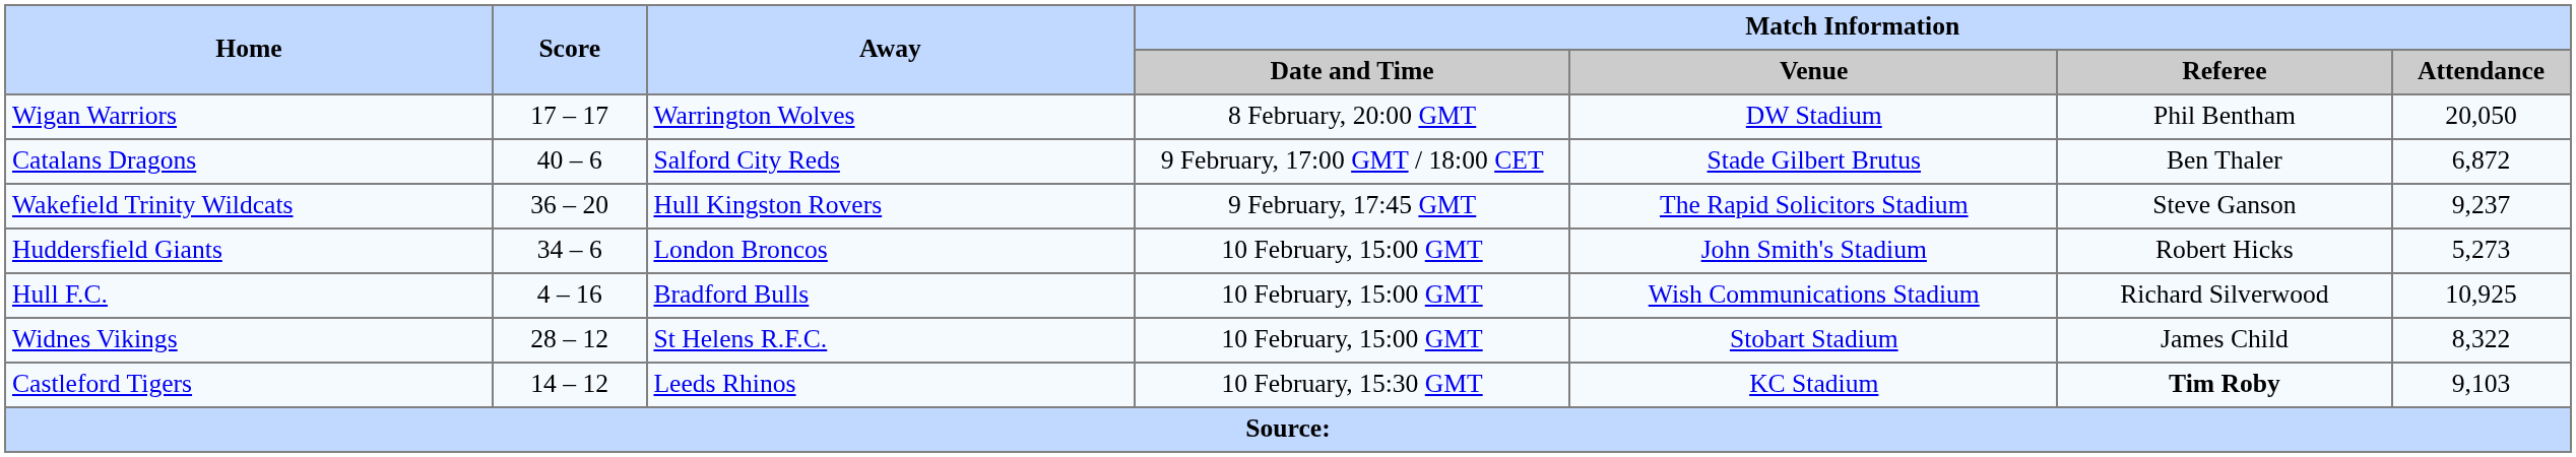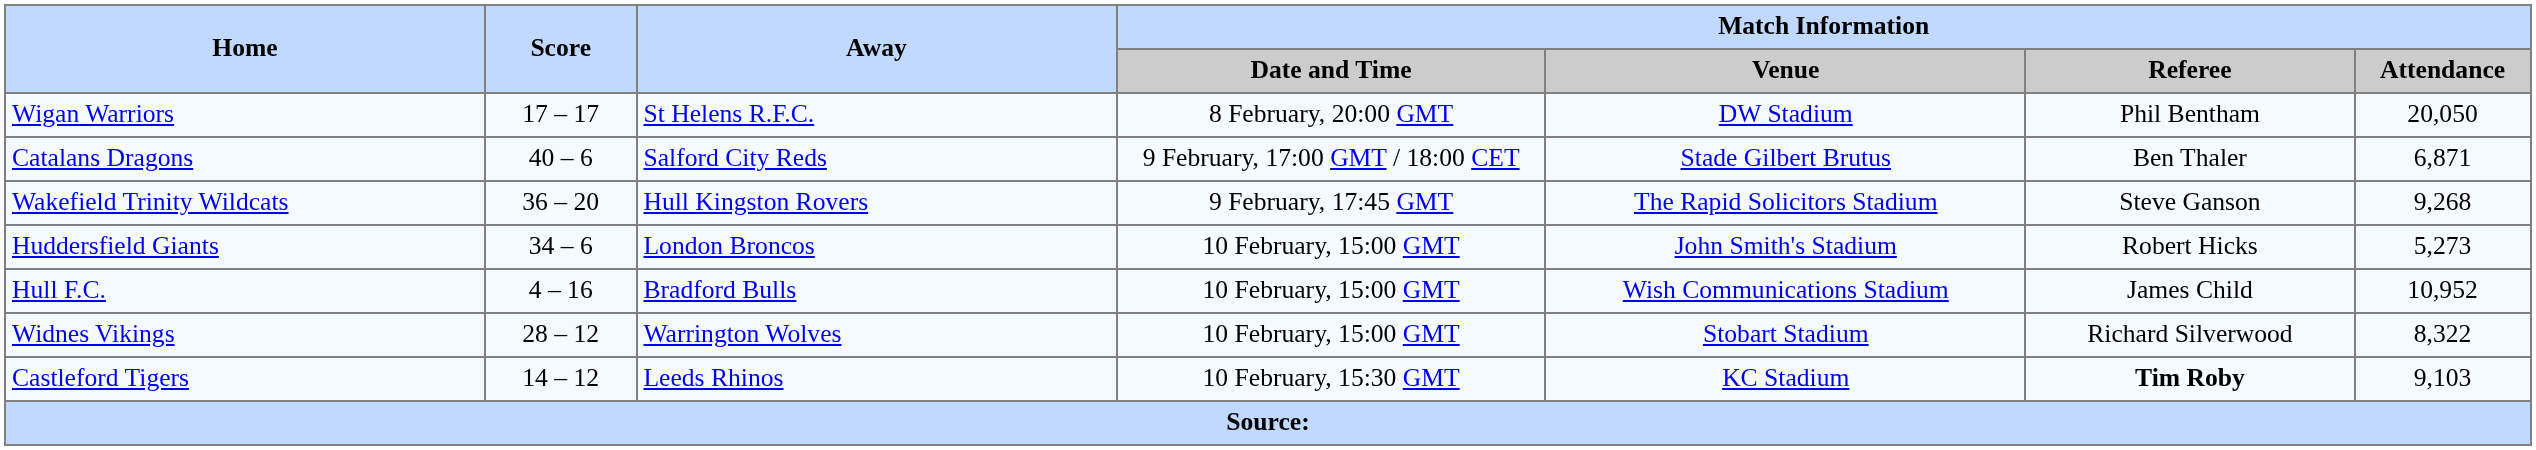Wigan Warriors | Away: Warrington Wolves -> St Helens R.F.C.
Catalans Dragons | Match Information / Attendance: 6,872 -> 6,871
Wakefield Trinity Wildcats | Match Information / Attendance: 9,237 -> 9,268
Hull F.C. | Match Information / Referee: Richard Silverwood -> James Child
Hull F.C. | Match Information / Attendance: 10,925 -> 10,952
Widnes Vikings | Away: St Helens R.F.C. -> Warrington Wolves
Widnes Vikings | Match Information / Referee: James Child -> Richard Silverwood
